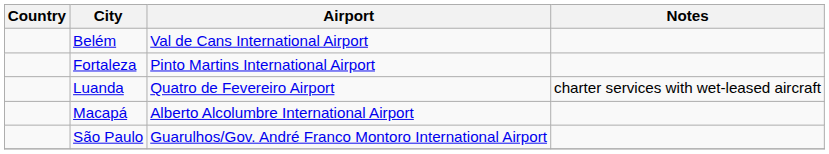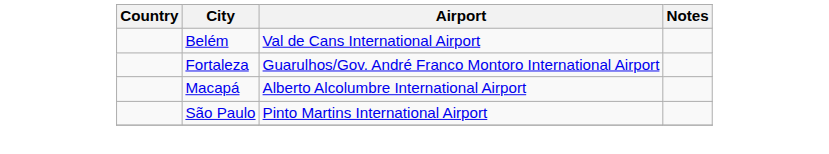Fortaleza | Airport: Pinto Martins International Airport -> Guarulhos/Gov. André Franco Montoro International Airport
- row: Luanda | Quatro de Fevereiro Airport | charter services with wet-leased aircraft
São Paulo | Airport: Guarulhos/Gov. André Franco Montoro International Airport -> Pinto Martins International Airport
